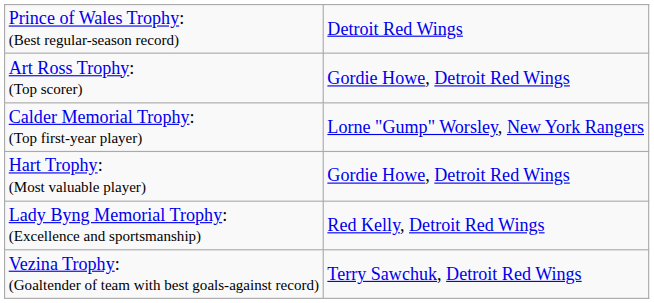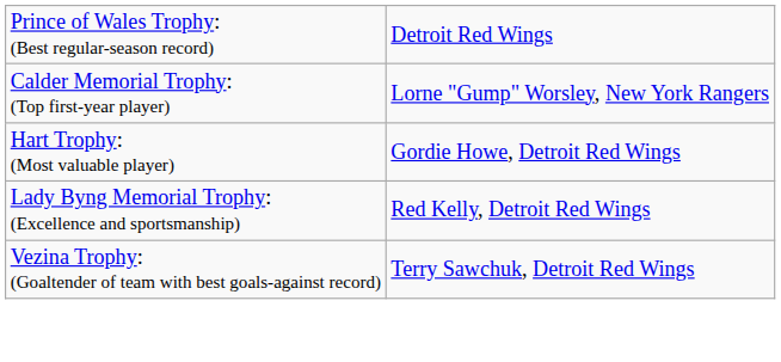- row: Art Ross Trophy: (Top scorer) | Gordie Howe, Detroit Red Wings
